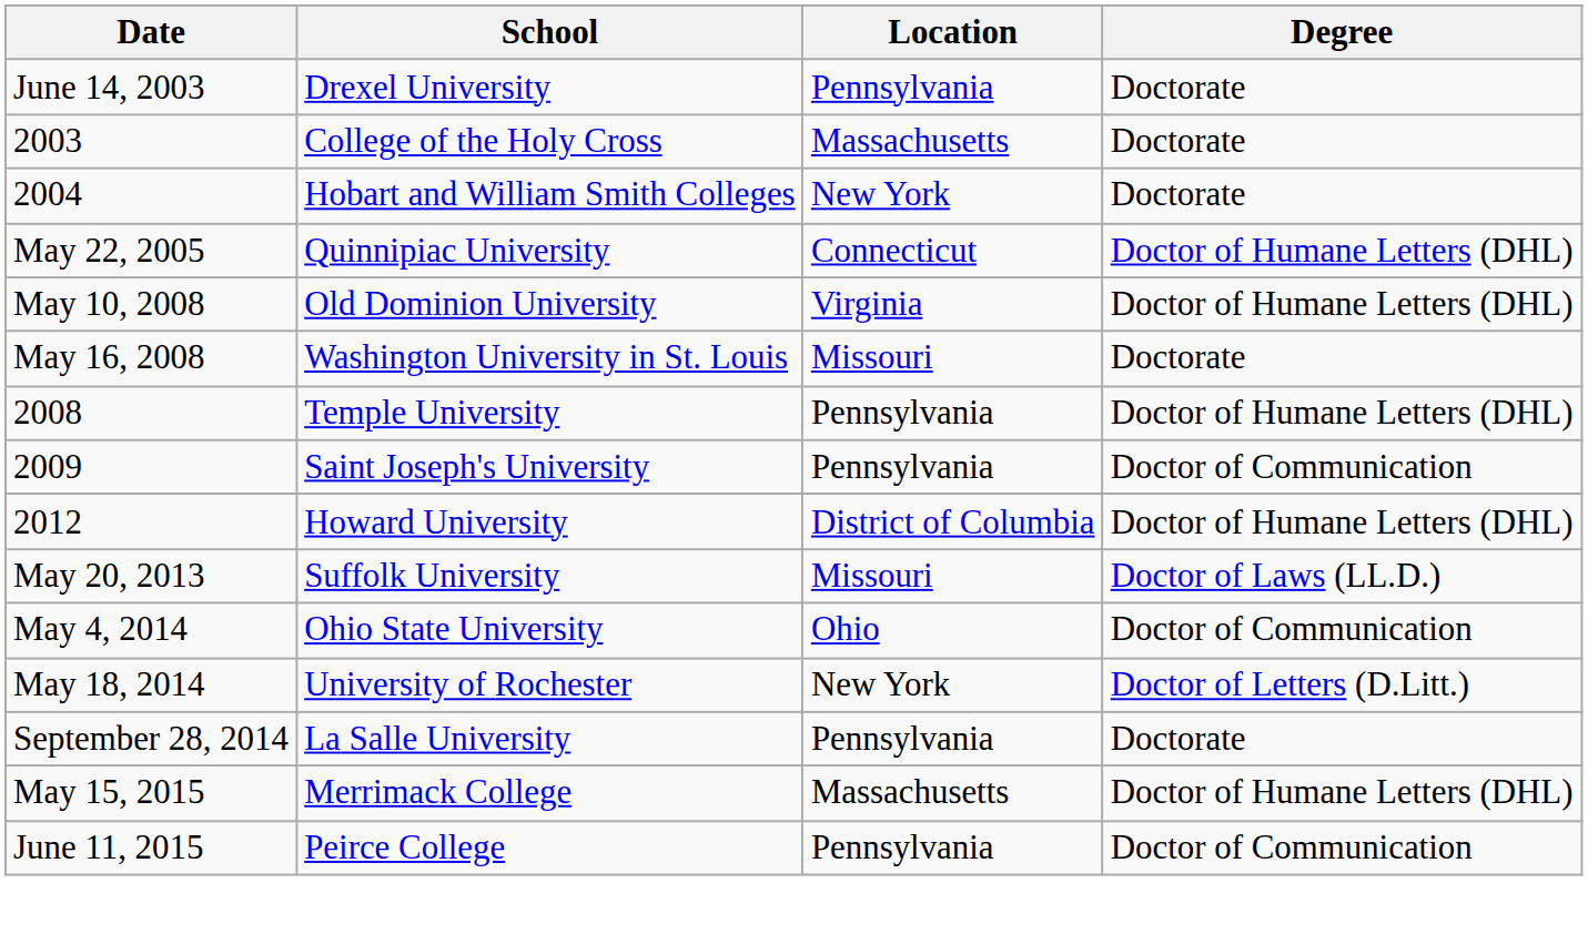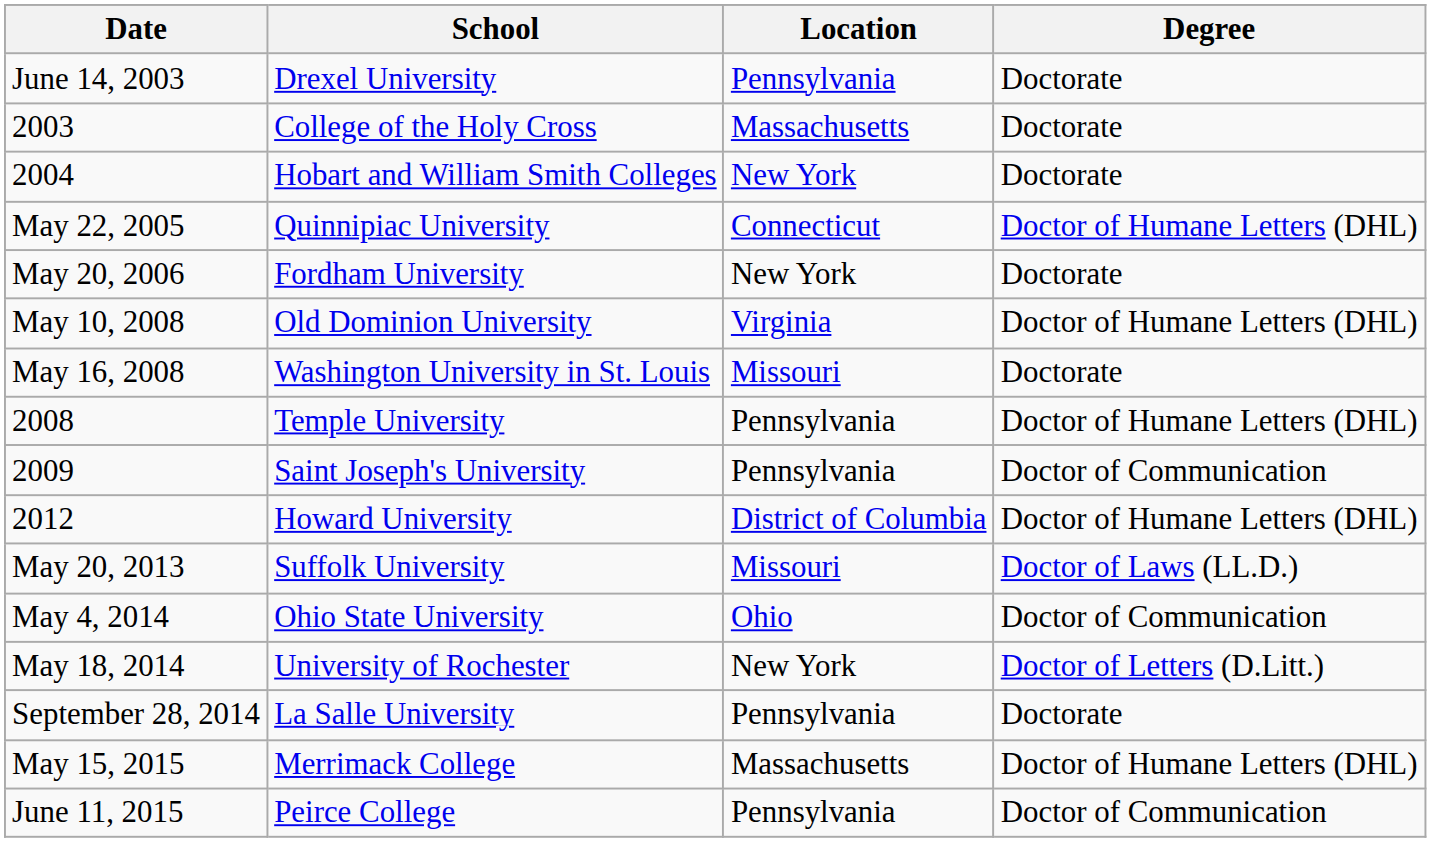+ row: May 20, 2006 | Fordham University | New York | Doctorate
